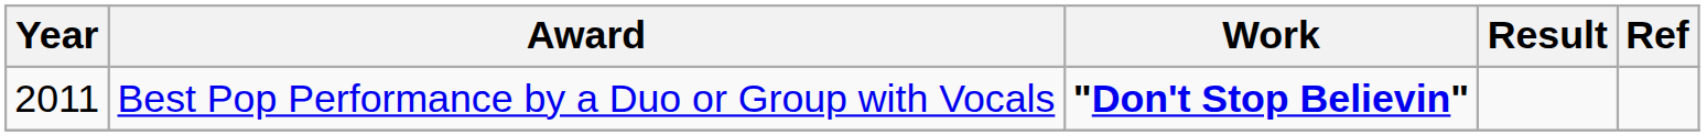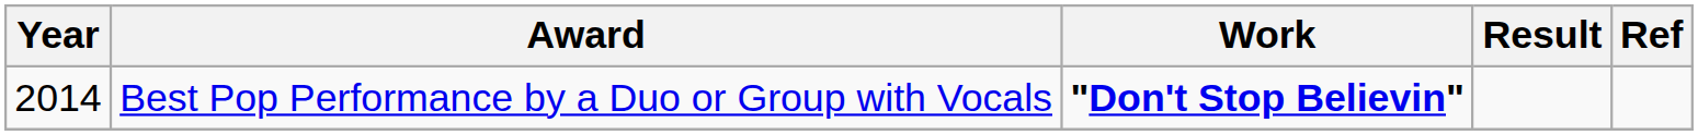Best Pop Performance by a Duo or Group with Vocals | Year: 2011 -> 2014
